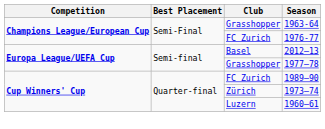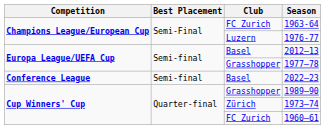1963-64 | Club: Grasshopper -> FC Zurich
1976-77 | Club: FC Zurich -> Luzern
+ row: Conference League | Semi-final | Basel | 2022–23
1989–90 | Club: FC Zurich -> Grasshopper
1960–61 | Club: Luzern -> FC Zurich
